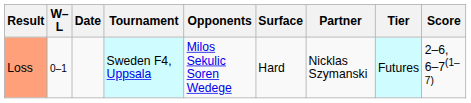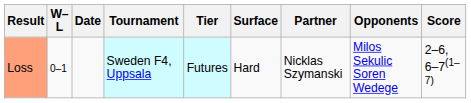columns swapped: Tier <-> Opponents
